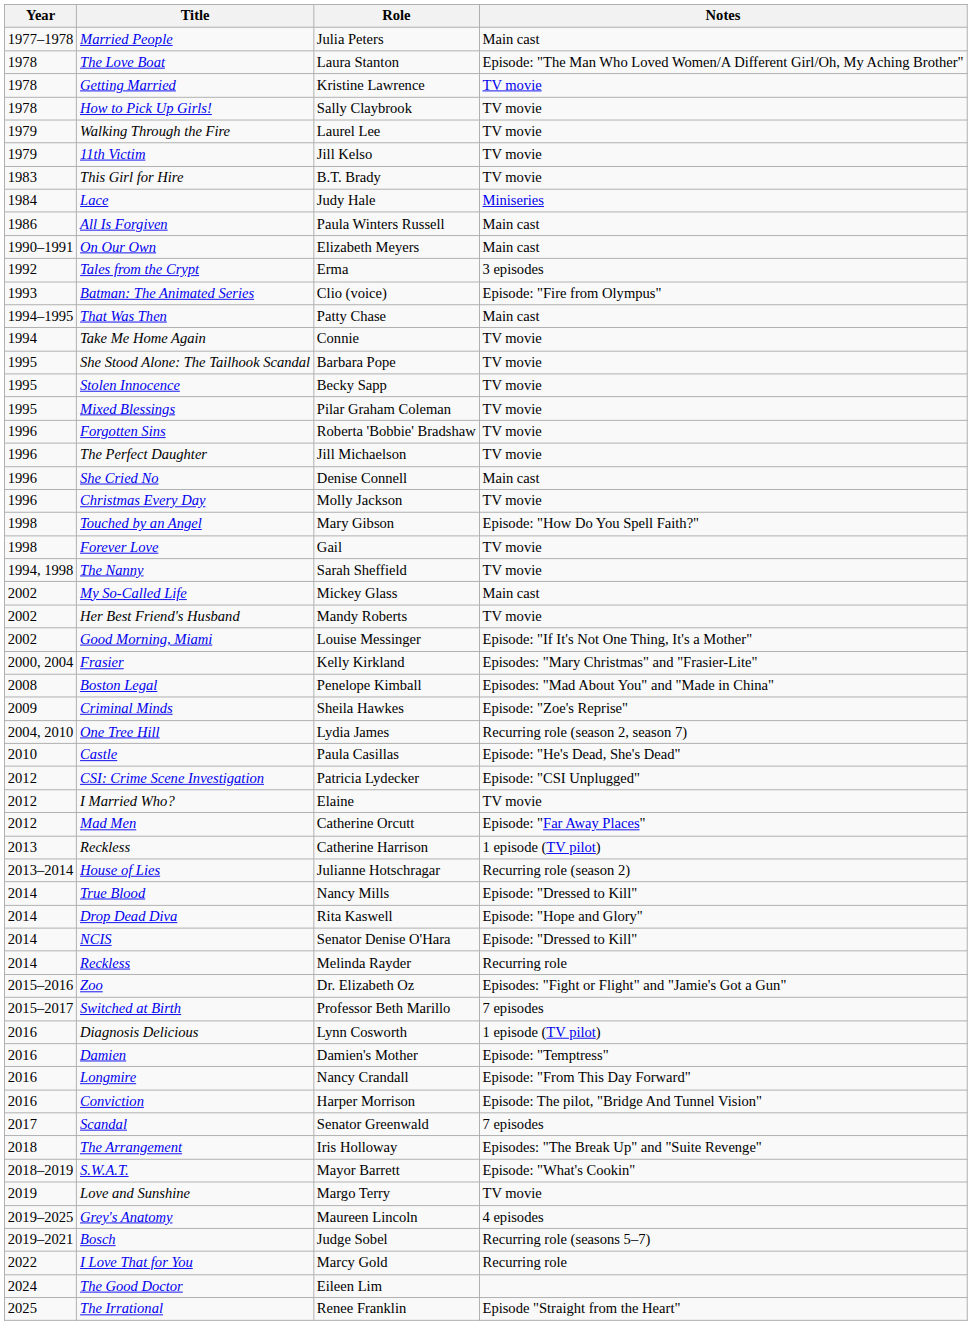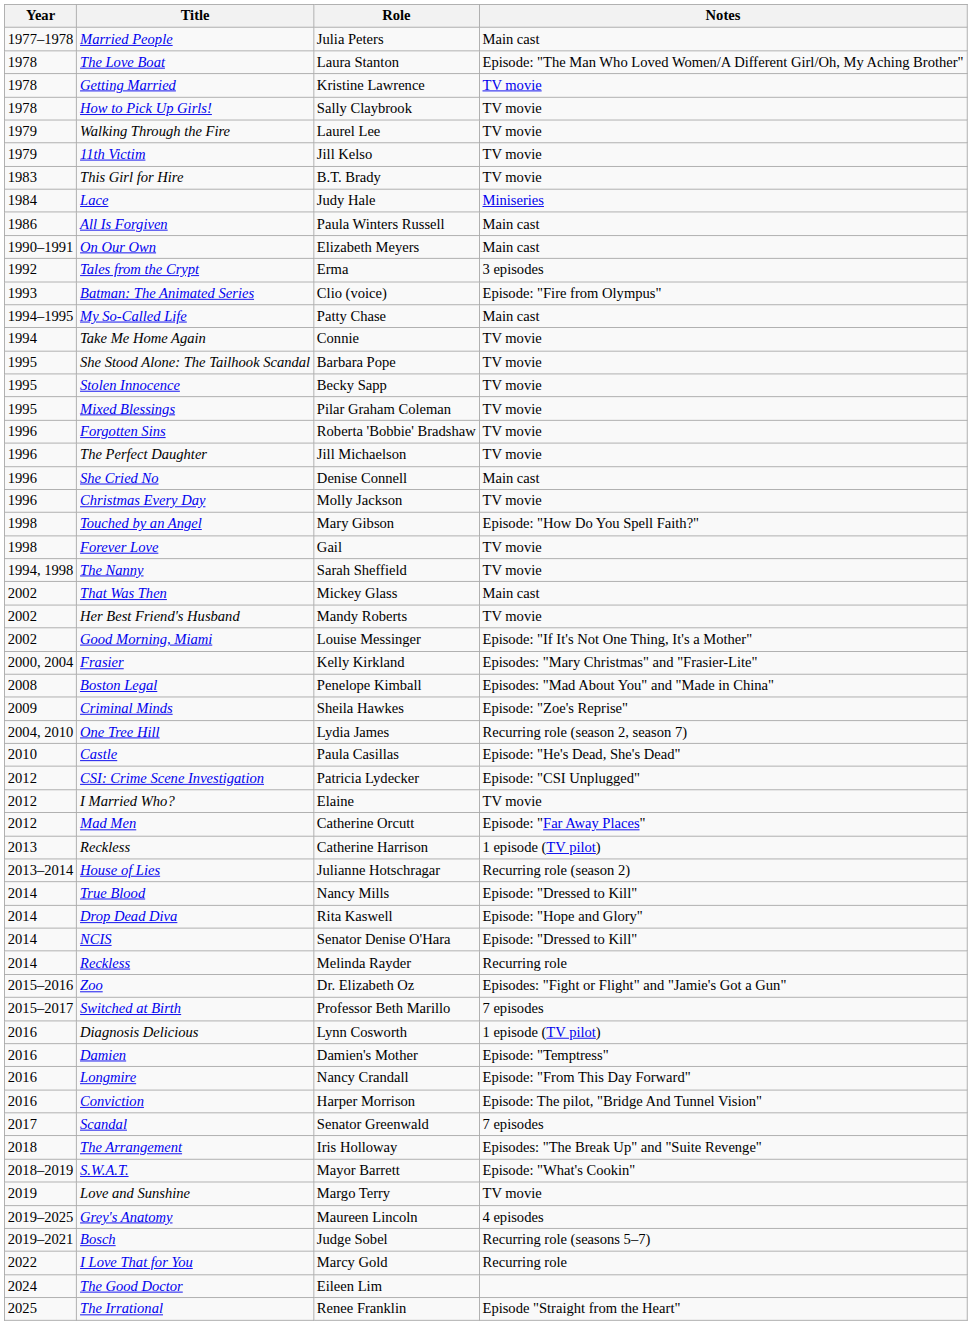Patty Chase | Title: That Was Then -> My So-Called Life
Mickey Glass | Title: My So-Called Life -> That Was Then
